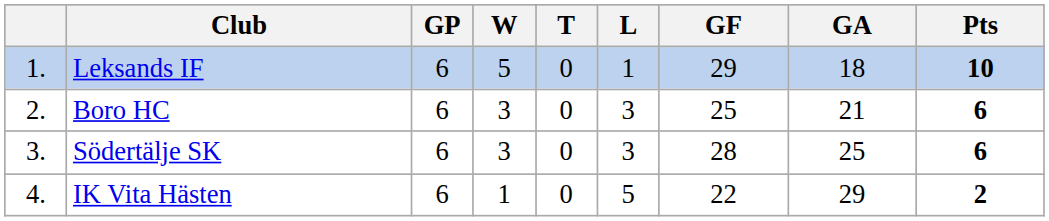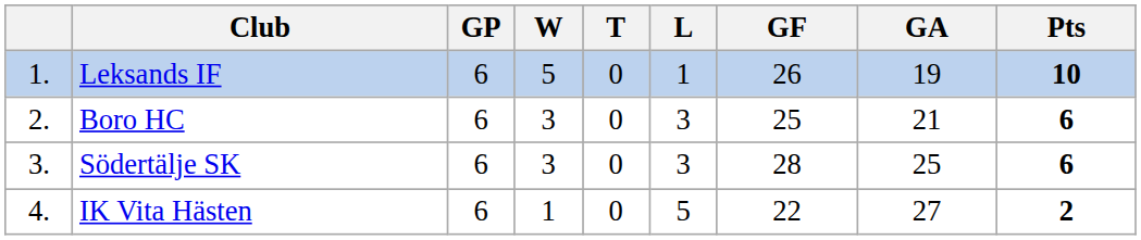Leksands IF | GF: 29 -> 26
Leksands IF | GA: 18 -> 19
IK Vita Hästen | GA: 29 -> 27
